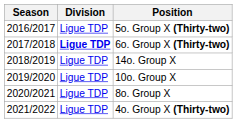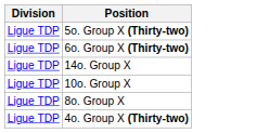- column: Season | 2016/2017 | 2017/2018 | 2018/2019 | 2019/2020 | 2020/2021 | 2021/2022
6o. Group X (Thirty-two) | Division: bold -> normal
